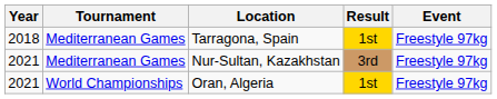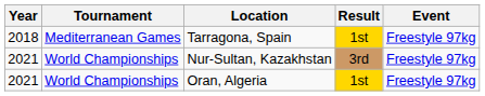Nur-Sultan, Kazakhstan | Tournament: Mediterranean Games -> World Championships
